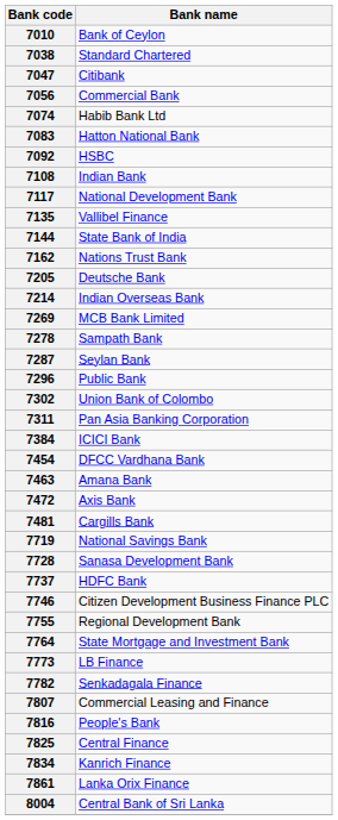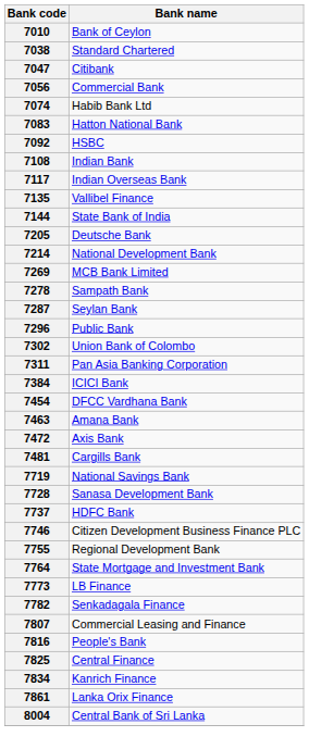7117 | Bank name: National Development Bank -> Indian Overseas Bank
- row: 7162 | Nations Trust Bank
7214 | Bank name: Indian Overseas Bank -> National Development Bank
